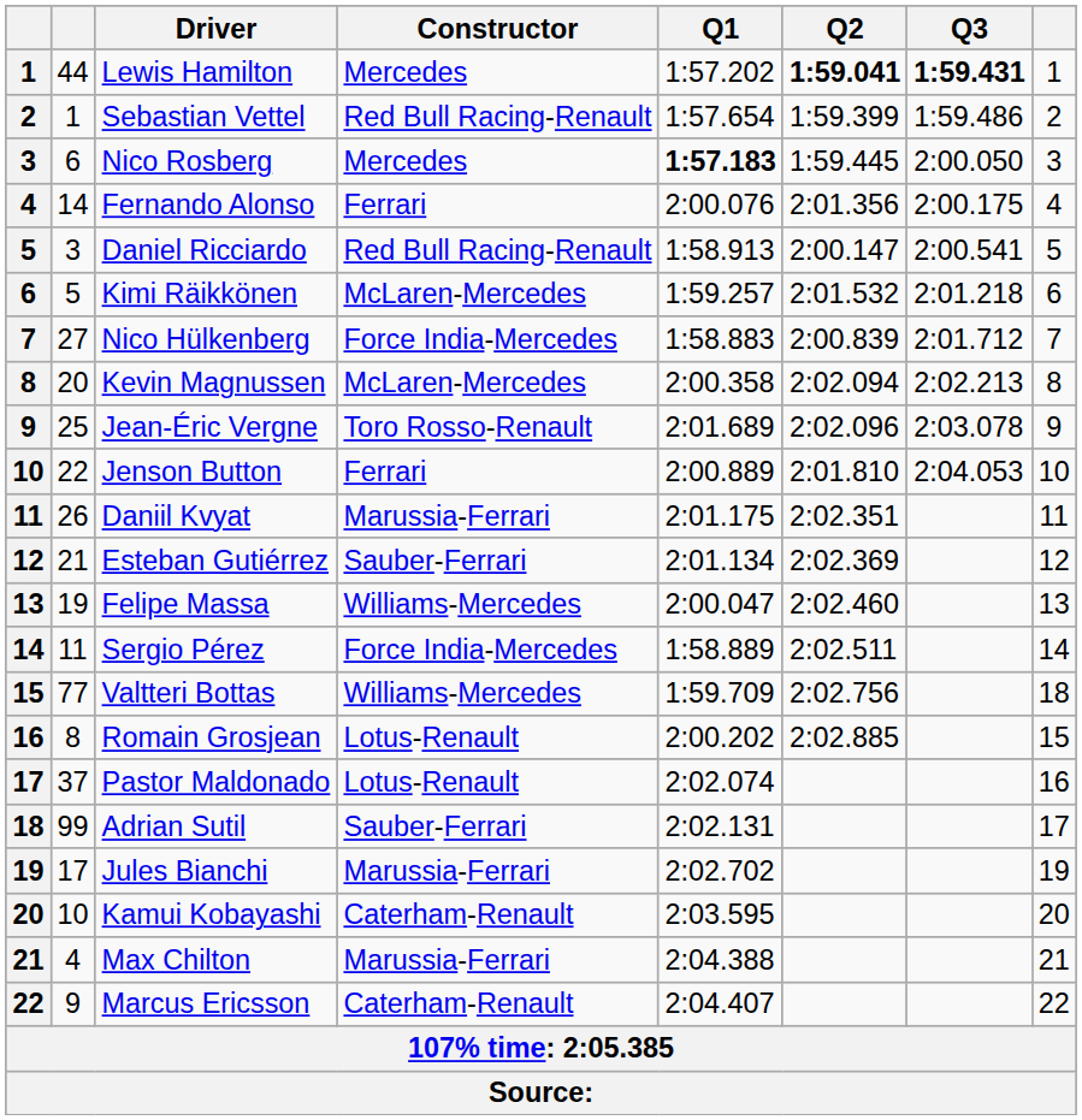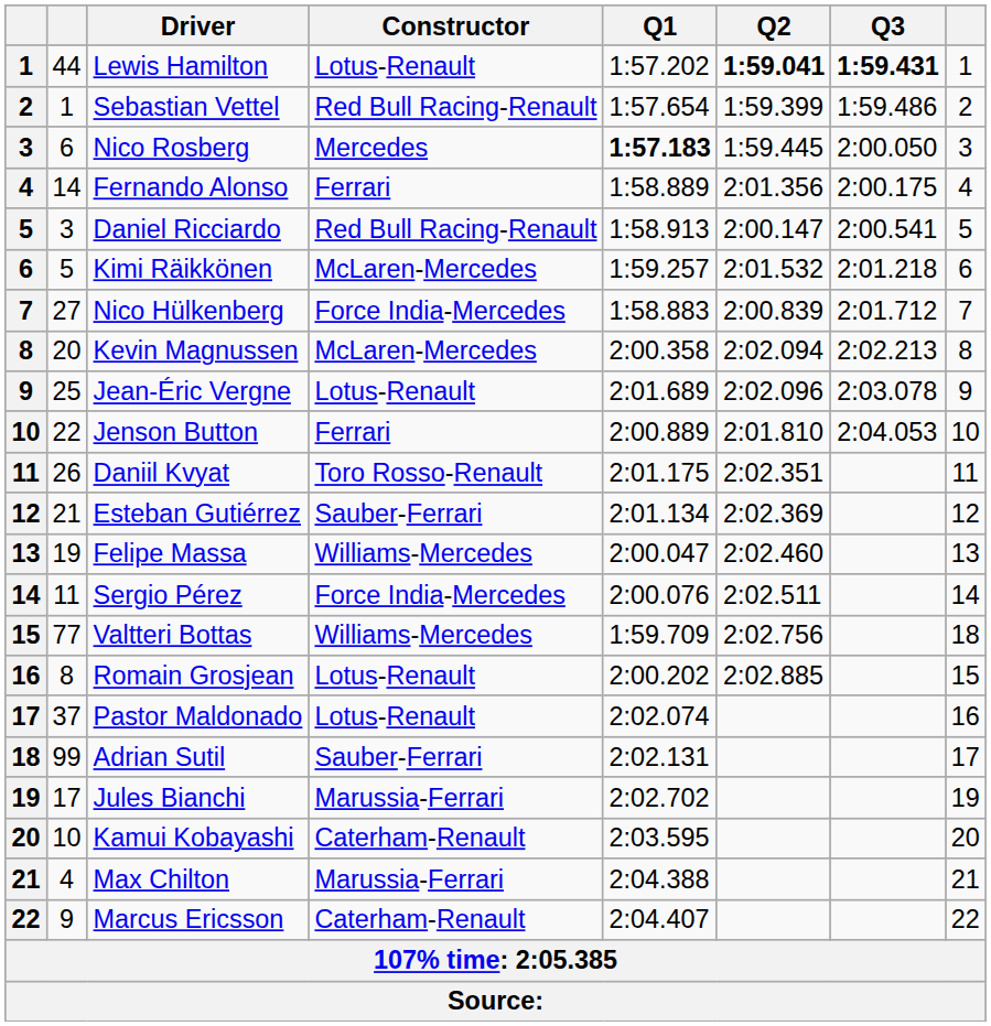Lewis Hamilton | Constructor: Mercedes -> Lotus-Renault
Fernando Alonso | Q1: 2:00.076 -> 1:58.889
Jean-Éric Vergne | Constructor: Toro Rosso-Renault -> Lotus-Renault
Daniil Kvyat | Constructor: Marussia-Ferrari -> Toro Rosso-Renault
Sergio Pérez | Q1: 1:58.889 -> 2:00.076
